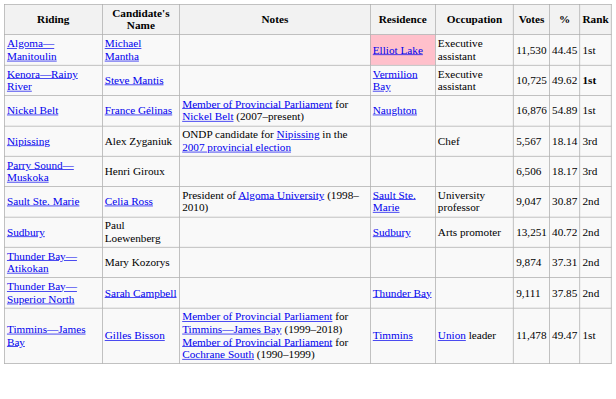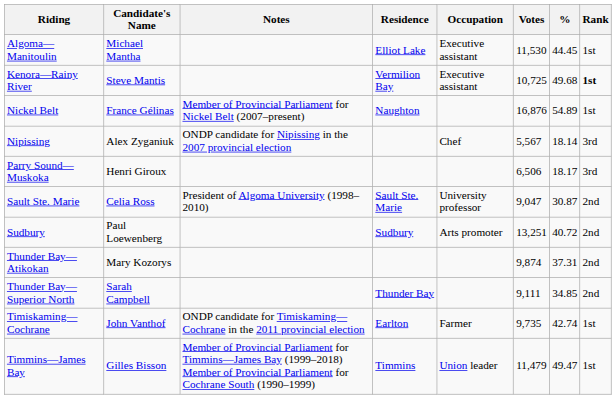Algoma—Manitoulin | Residence: pink background -> no background
Kenora—Rainy River | %: 49.62 -> 49.68
Thunder Bay—Superior North | %: 37.85 -> 34.85
+ row: Timiskaming—Cochrane | John Vanthof | ONDP candidate for Timiskaming—Cochrane in the 2011 provincial election | Earlton | Farmer | 9,735 | 42.74 | 1st
Timmins—James Bay | Votes: 11,478 -> 11,479
